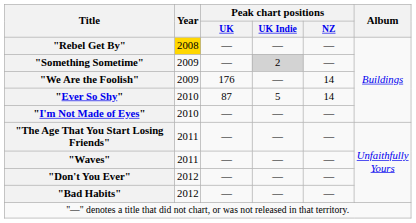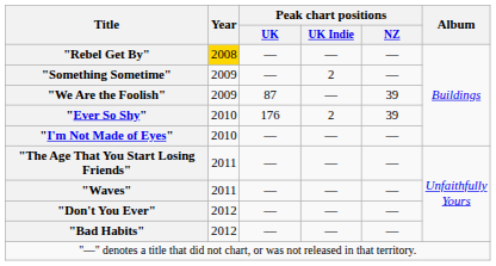"Something Sometime" | Peak chart positions / UK Indie: lightgrey background -> no background
"We Are the Foolish" | Peak chart positions / UK: 176 -> 87
"We Are the Foolish" | Peak chart positions / NZ: 14 -> 39
"Ever So Shy" | Peak chart positions / UK: 87 -> 176
"Ever So Shy" | Peak chart positions / UK Indie: 5 -> 2
"Ever So Shy" | Peak chart positions / NZ: 14 -> 39
